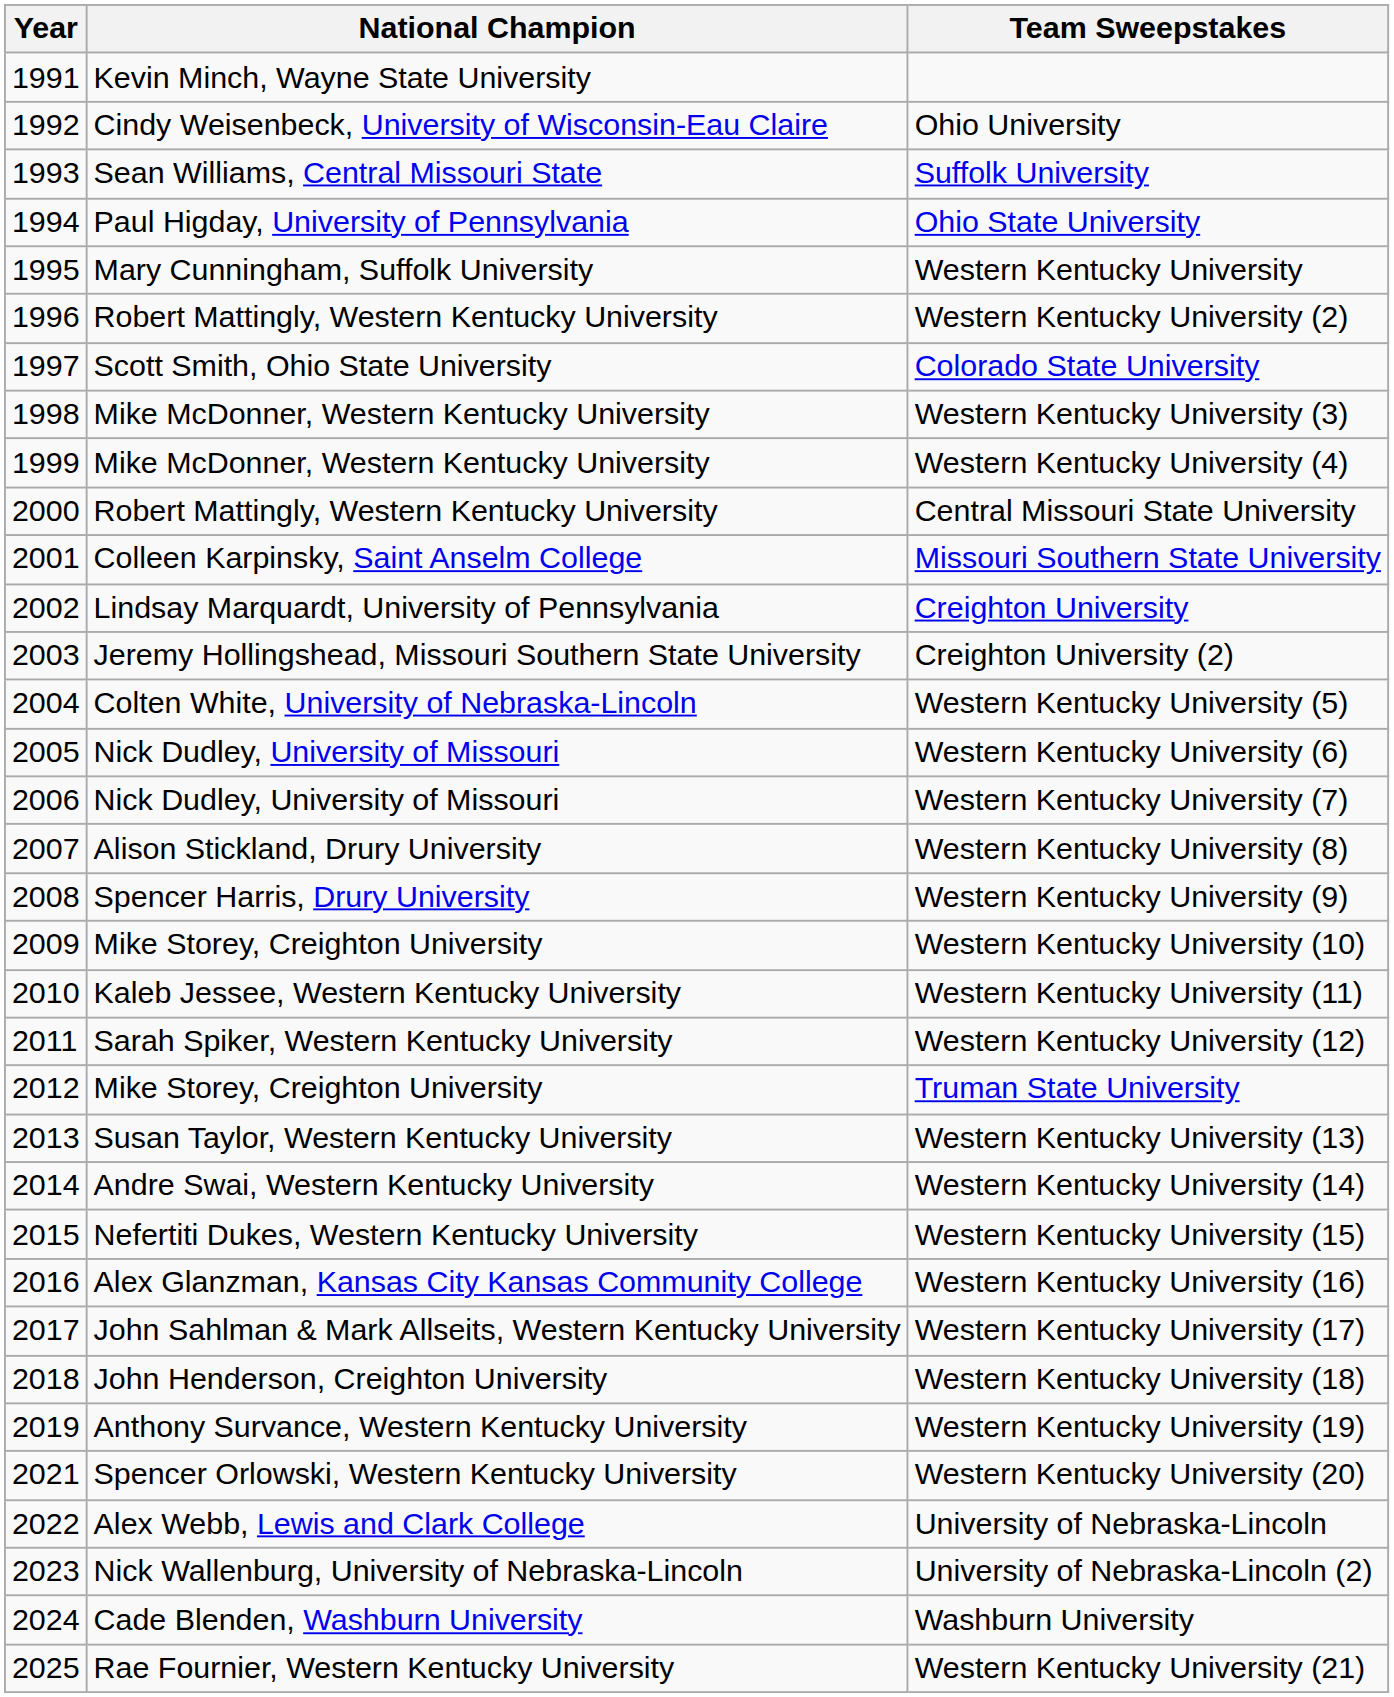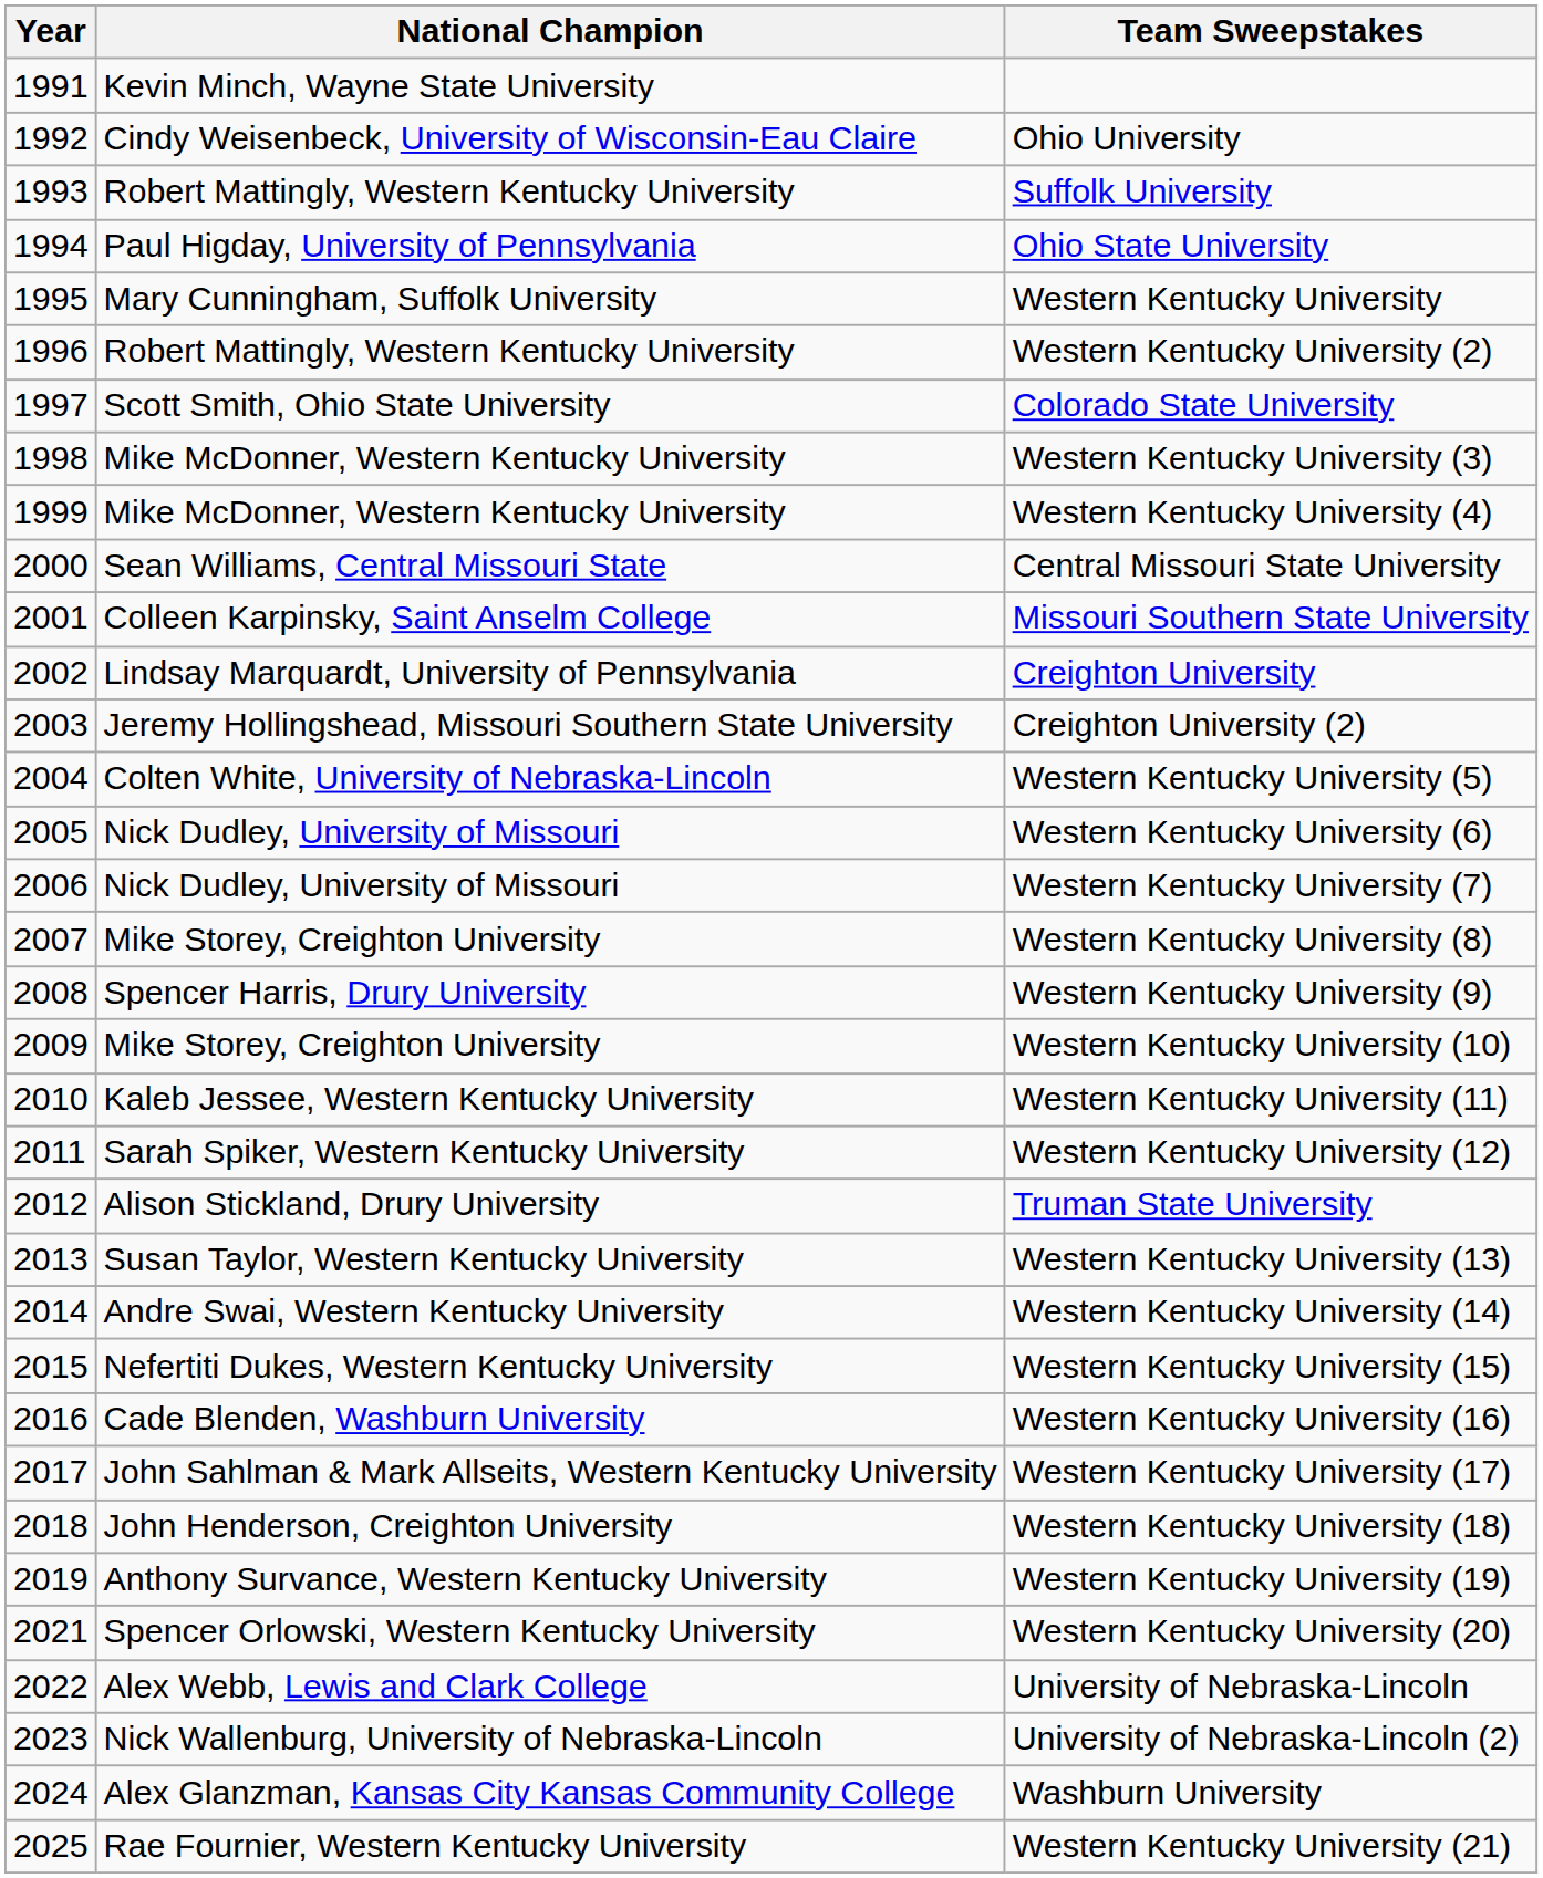Suffolk University | National Champion: Sean Williams, Central Missouri State -> Robert Mattingly, Western Kentucky University
Central Missouri State University | National Champion: Robert Mattingly, Western Kentucky University -> Sean Williams, Central Missouri State
Western Kentucky University (8) | National Champion: Alison Stickland, Drury University -> Mike Storey, Creighton University
Truman State University | National Champion: Mike Storey, Creighton University -> Alison Stickland, Drury University
Western Kentucky University (16) | National Champion: Alex Glanzman, Kansas City Kansas Community College -> Cade Blenden, Washburn University
Washburn University | National Champion: Cade Blenden, Washburn University -> Alex Glanzman, Kansas City Kansas Community College
